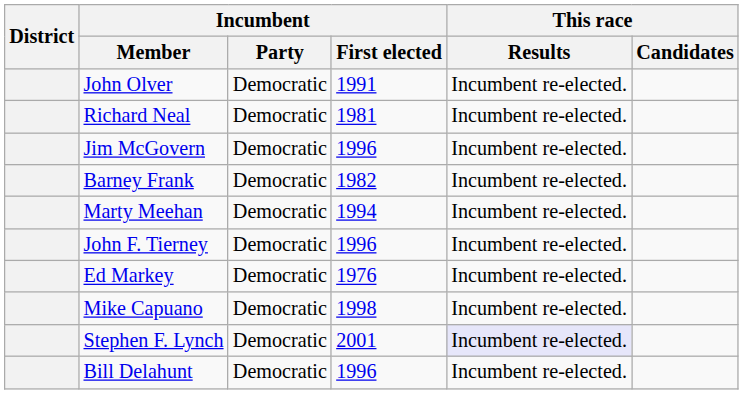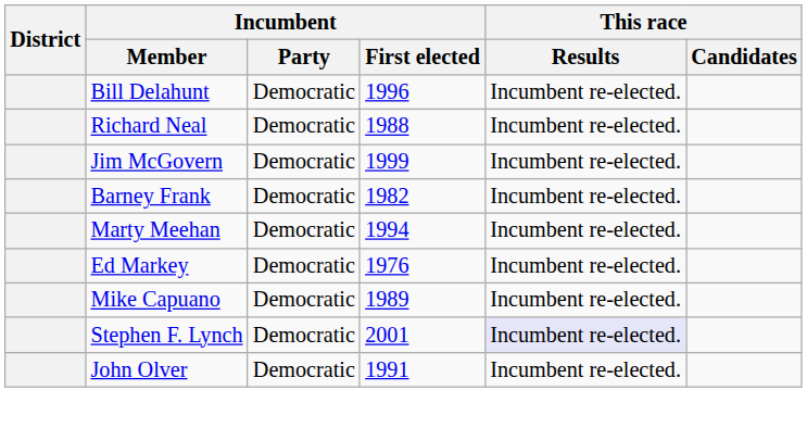rows swapped: John Olver <-> Bill Delahunt
Richard Neal | Incumbent / First elected: 1981 -> 1988
Jim McGovern | Incumbent / First elected: 1996 -> 1999
- row: John F. Tierney | Democratic | 1996 | Incumbent re-elected.
Mike Capuano | Incumbent / First elected: 1998 -> 1989
